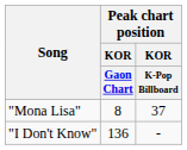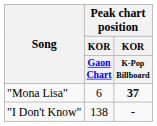"Mona Lisa" | Peak chart position / KOR / Gaon Chart: 8 -> 6
"Mona Lisa" | Peak chart position / KOR / K-Pop Billboard: normal -> bold
"I Don't Know" | Peak chart position / KOR / Gaon Chart: 136 -> 138
